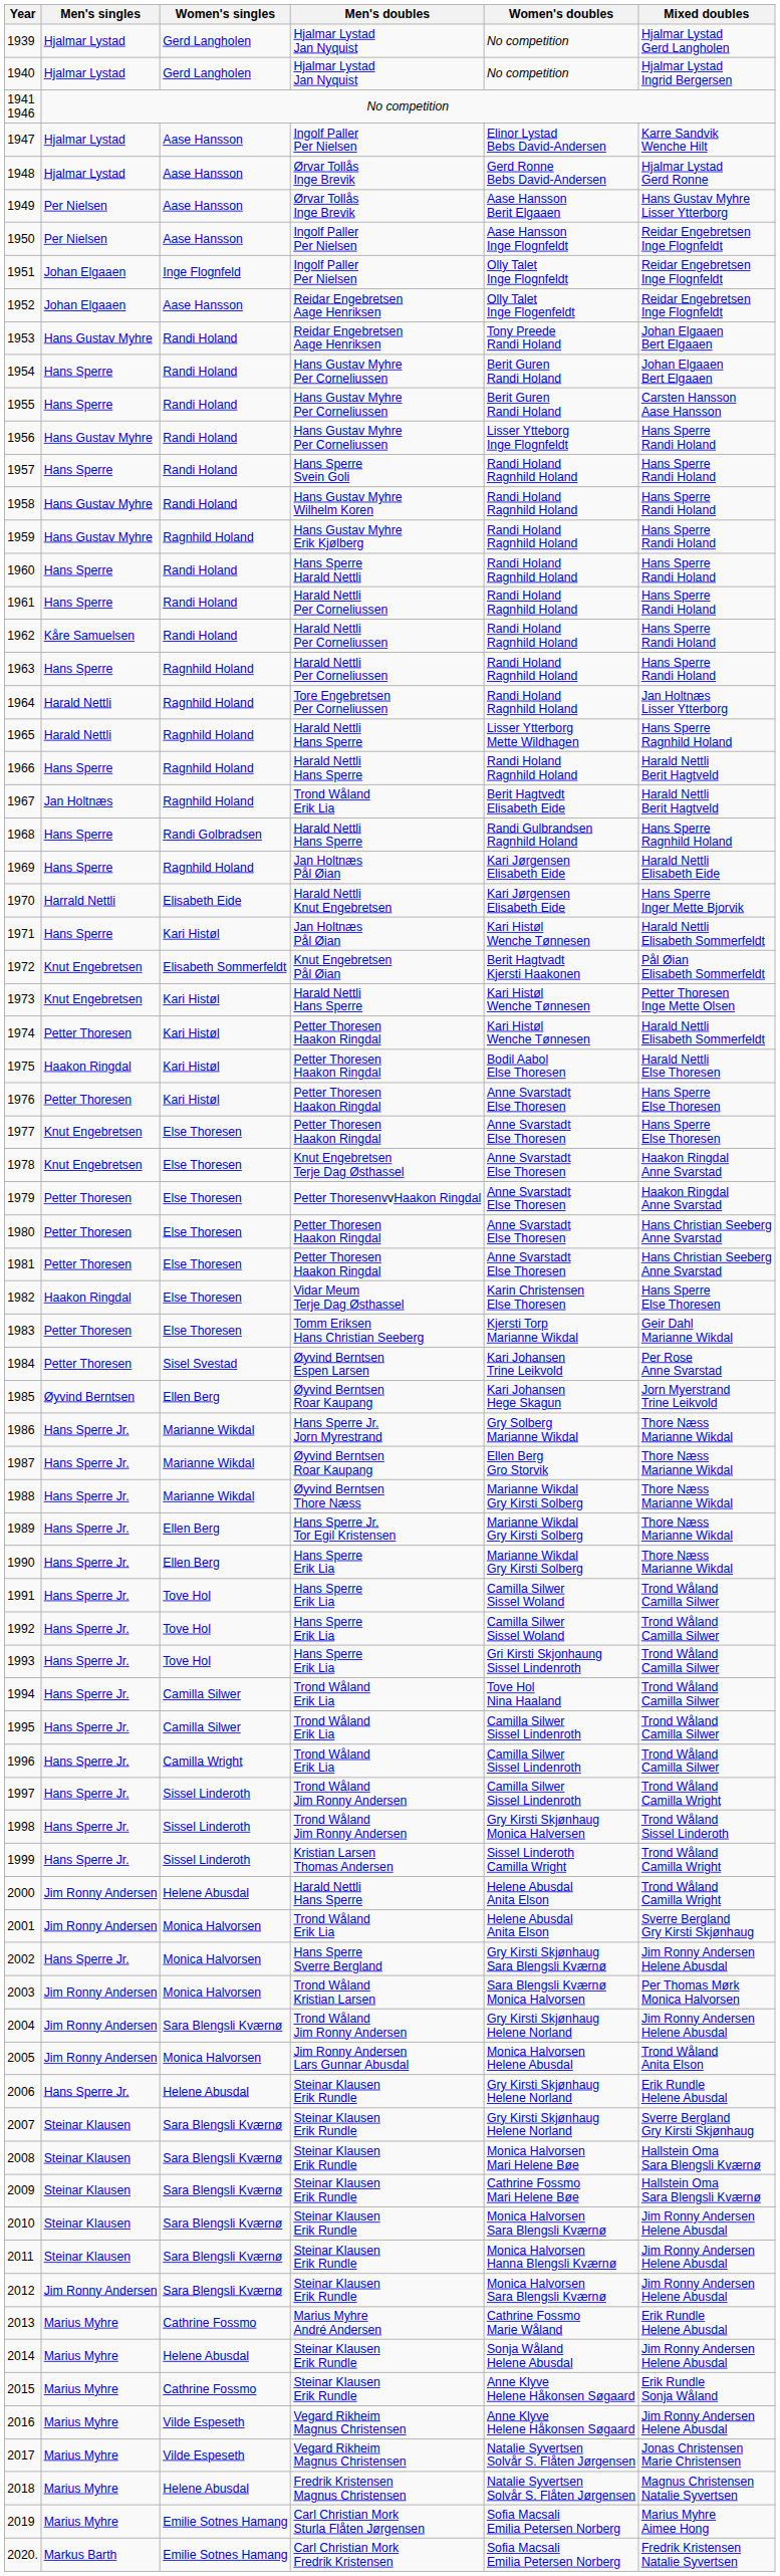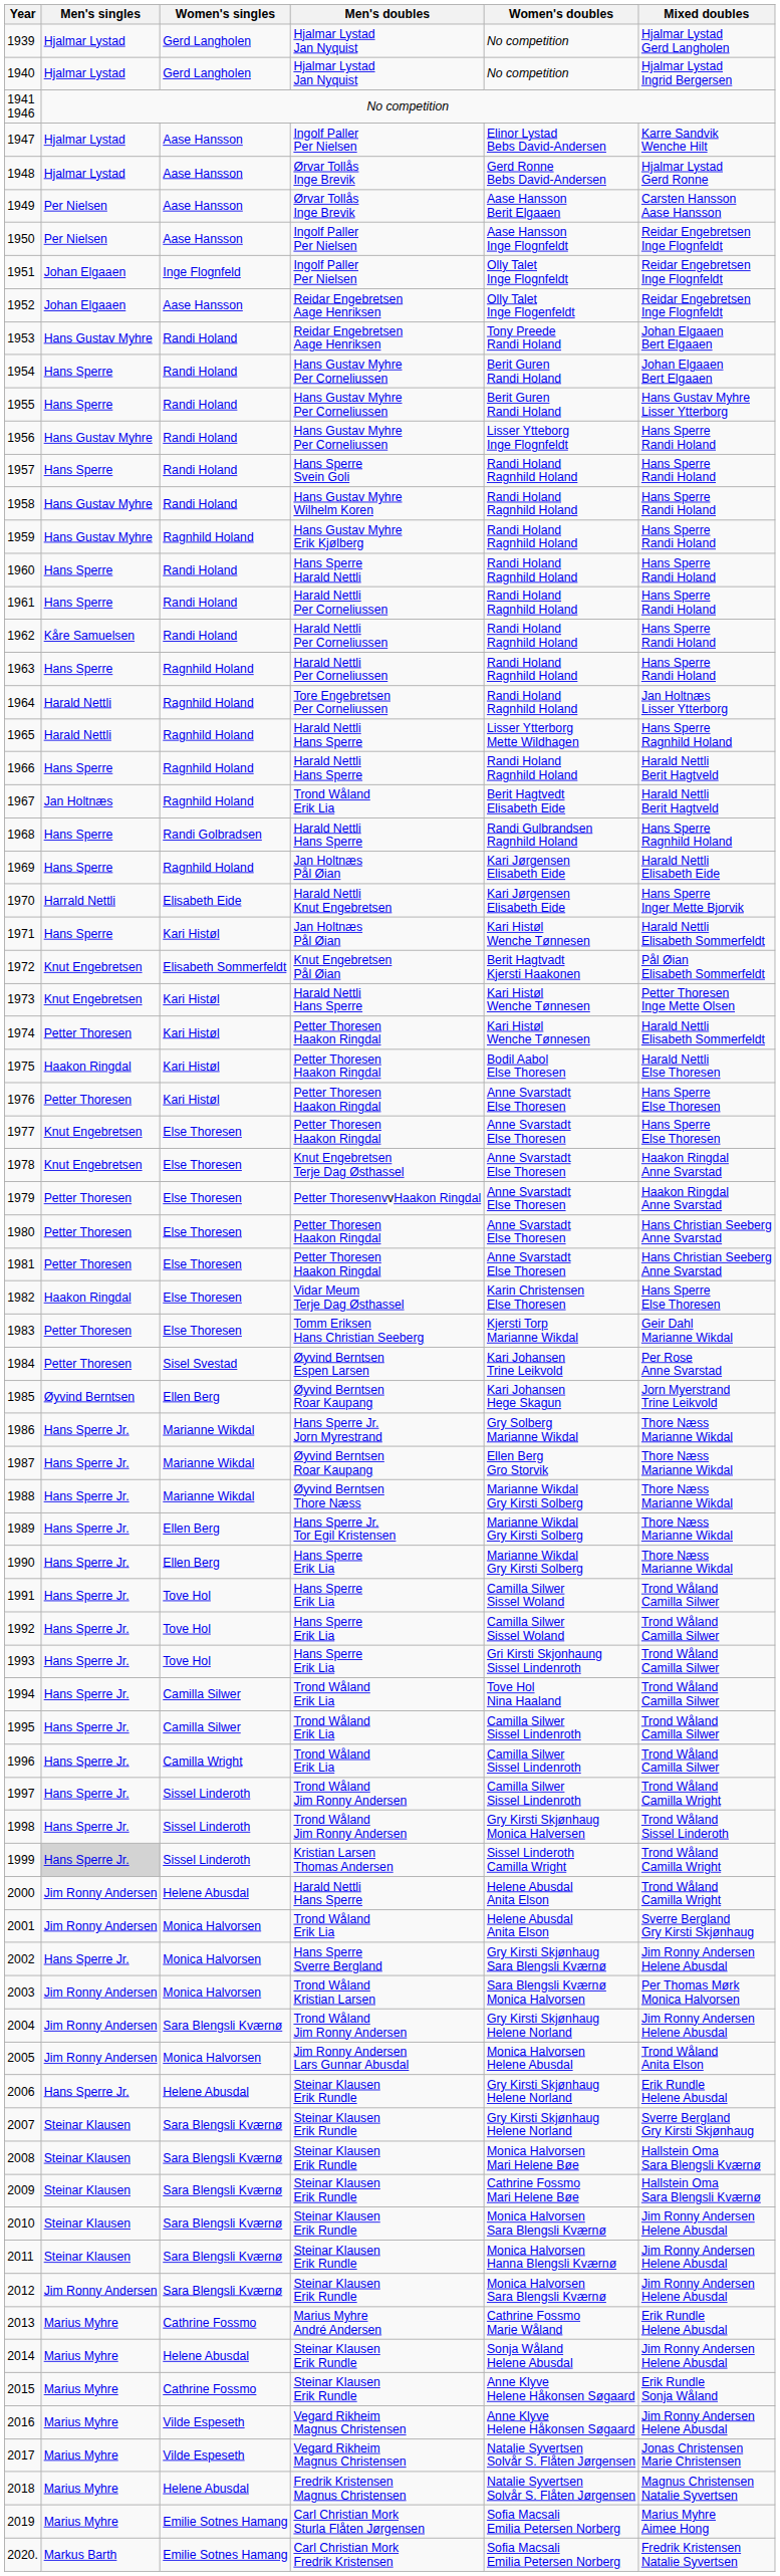1949 | Mixed doubles: Hans Gustav Myhre Lisser Ytterborg -> Carsten Hansson Aase Hansson
1955 | Mixed doubles: Carsten Hansson Aase Hansson -> Hans Gustav Myhre Lisser Ytterborg
1999 | Men's singles: no background -> lightgrey background
